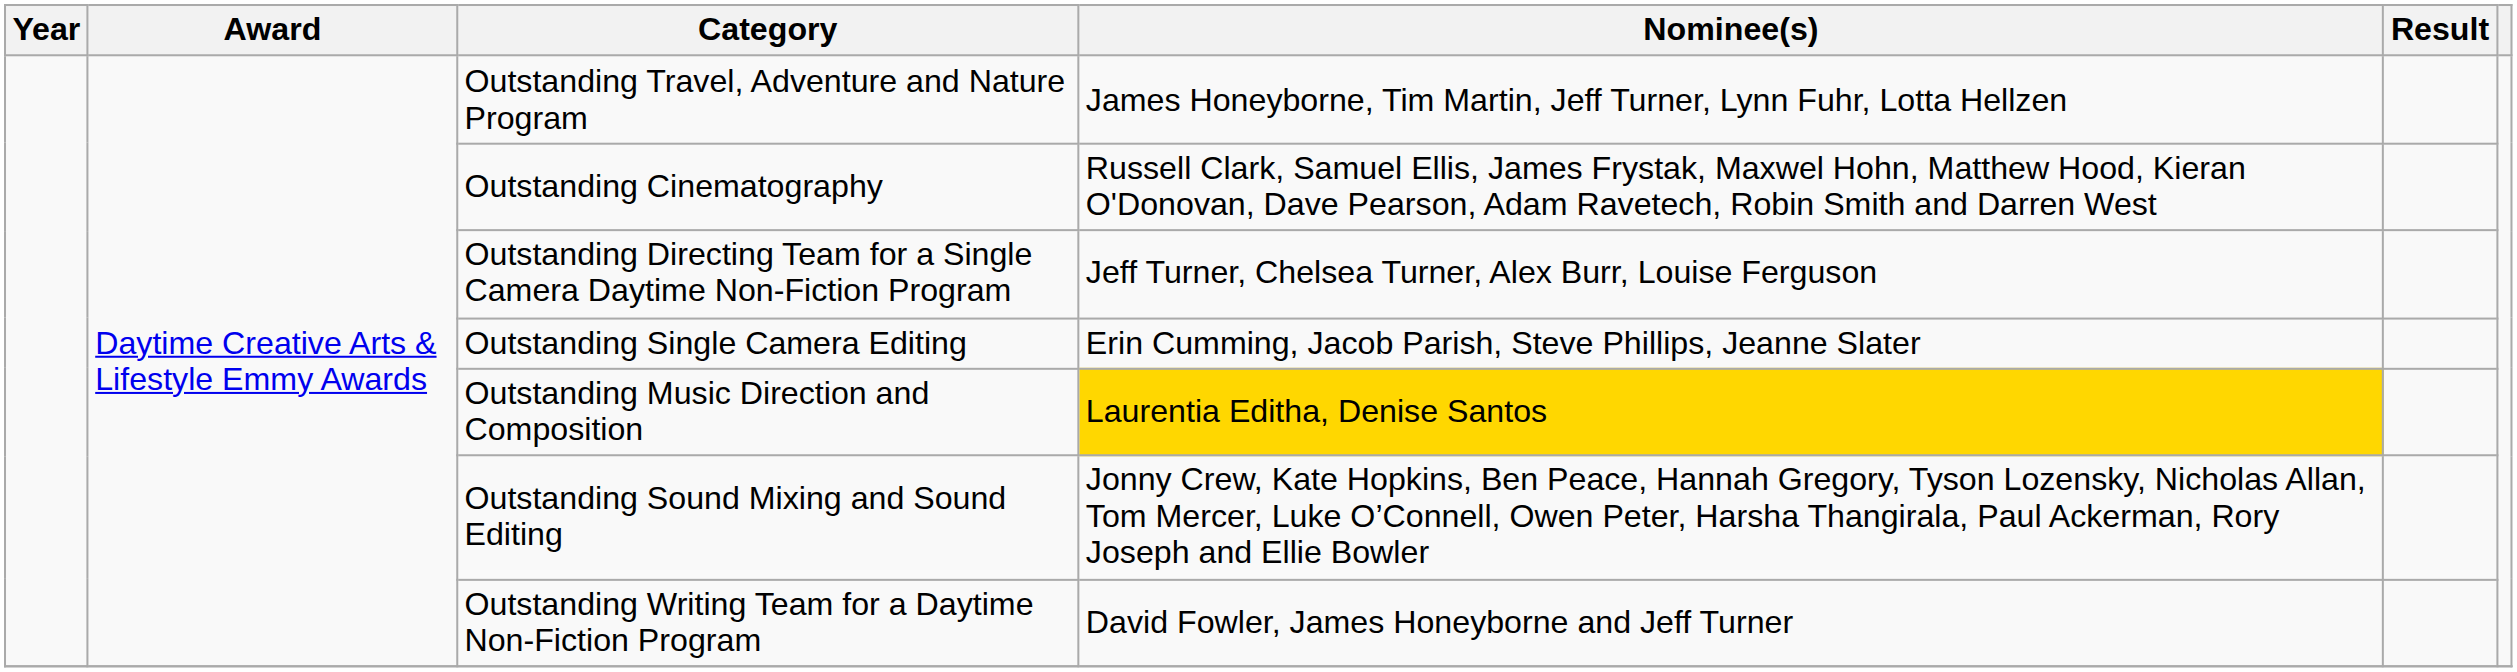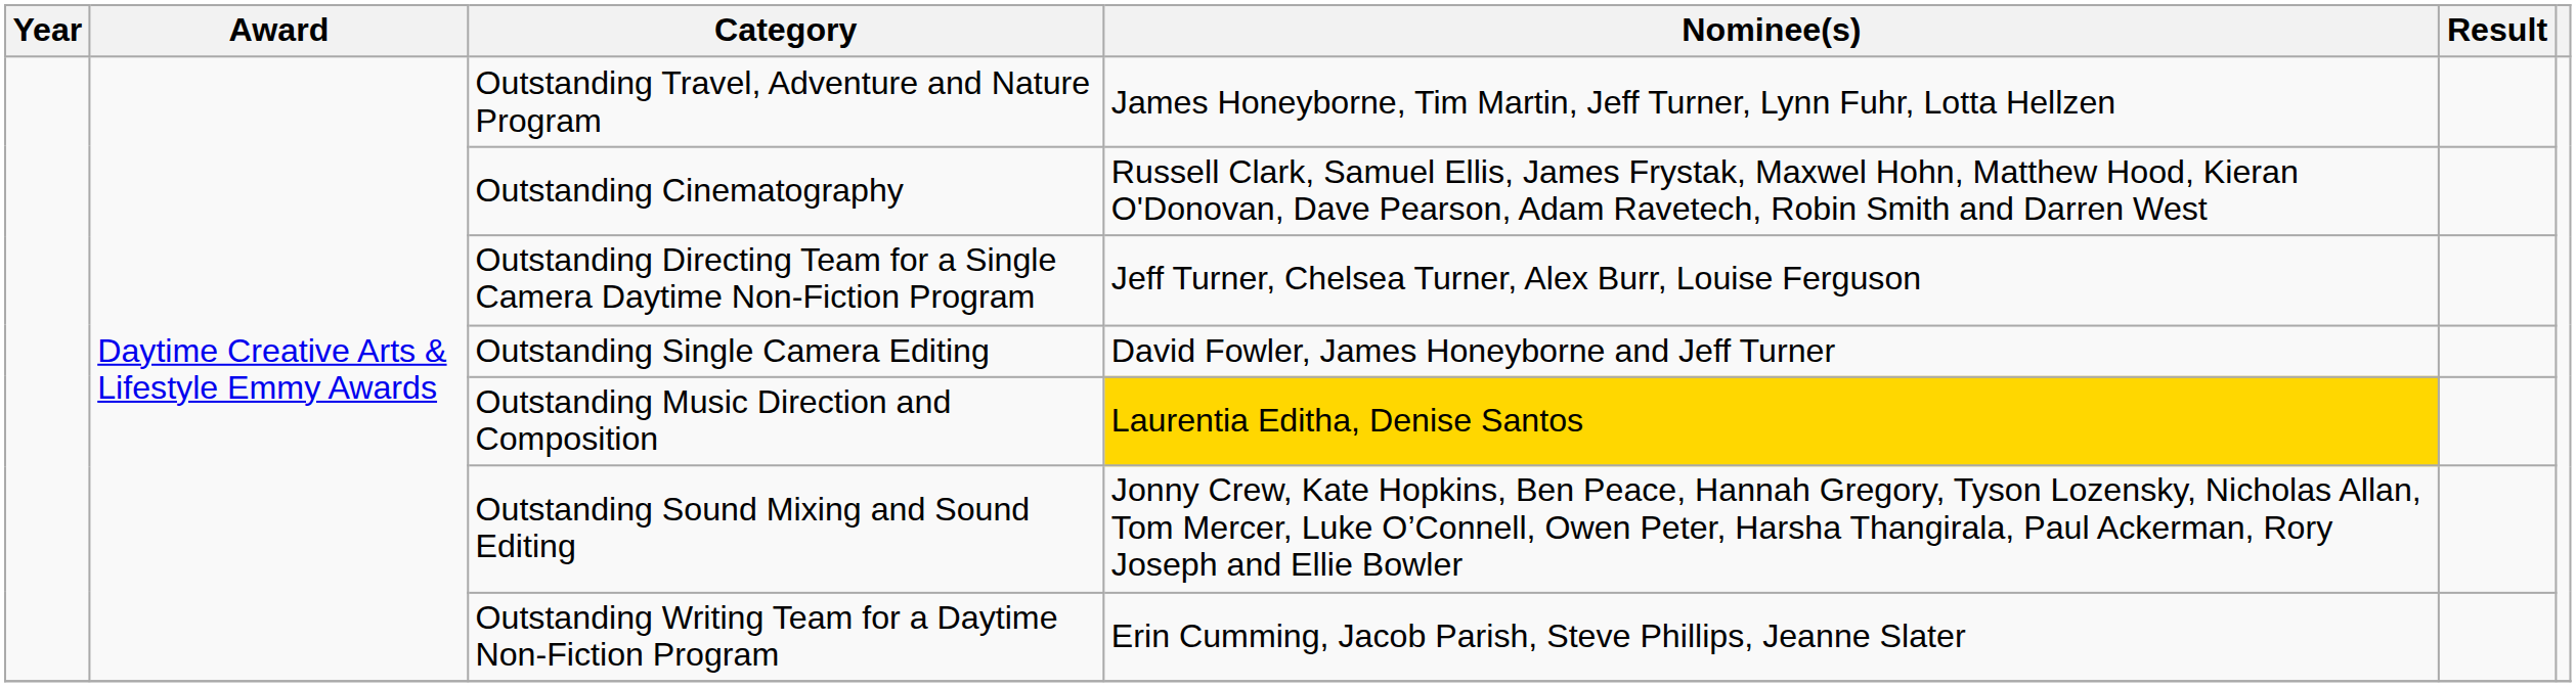Outstanding Single Camera Editing | Nominee(s): Erin Cumming, Jacob Parish, Steve Phillips, Jeanne Slater -> David Fowler, James Honeyborne and Jeff Turner
Outstanding Writing Team for a Daytime Non-Fiction Program | Nominee(s): David Fowler, James Honeyborne and Jeff Turner -> Erin Cumming, Jacob Parish, Steve Phillips, Jeanne Slater
